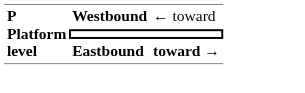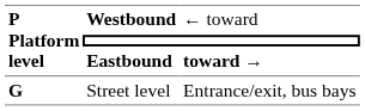+ row: G | Street level | Entrance/exit, bus bays
